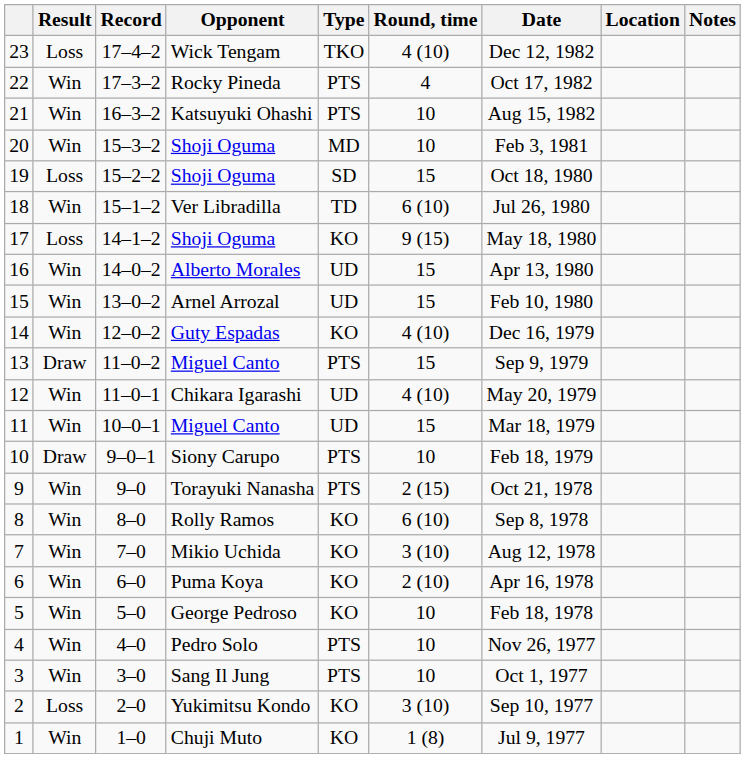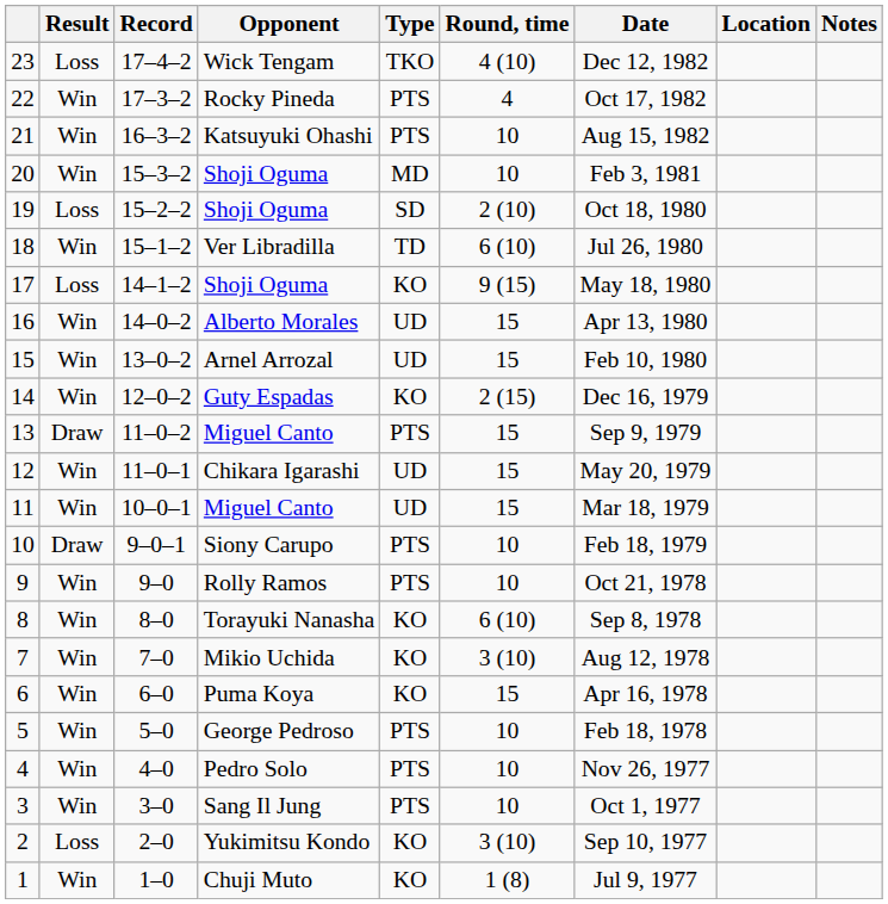19 | Round, time: 15 -> 2 (10)
14 | Round, time: 4 (10) -> 2 (15)
12 | Round, time: 4 (10) -> 15
9 | Opponent: Torayuki Nanasha -> Rolly Ramos
9 | Round, time: 2 (15) -> 10
8 | Opponent: Rolly Ramos -> Torayuki Nanasha
6 | Round, time: 2 (10) -> 15
5 | Type: KO -> PTS
